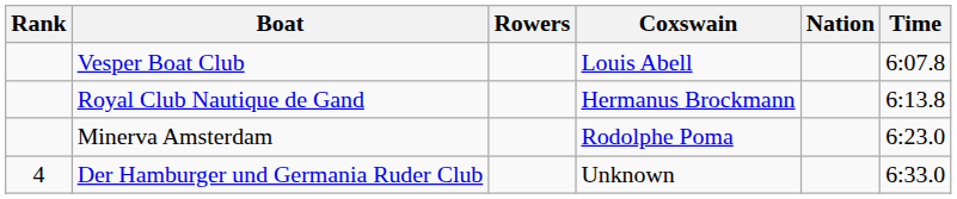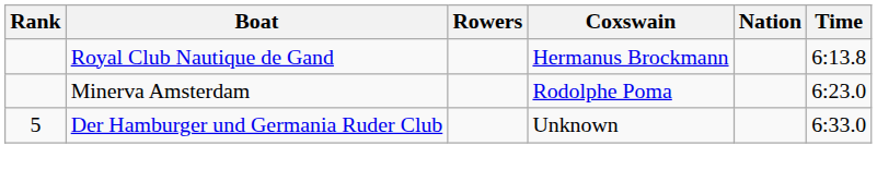- row: Vesper Boat Club | Louis Abell | 6:07.8
Der Hamburger und Germania Ruder Club | Rank: 4 -> 5
